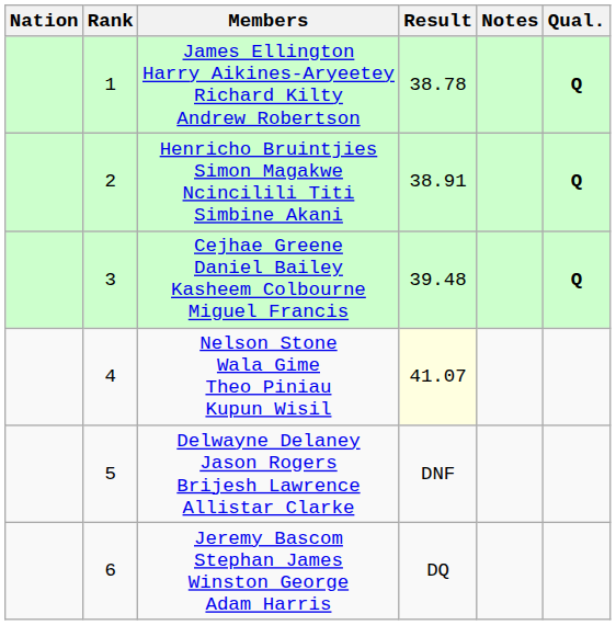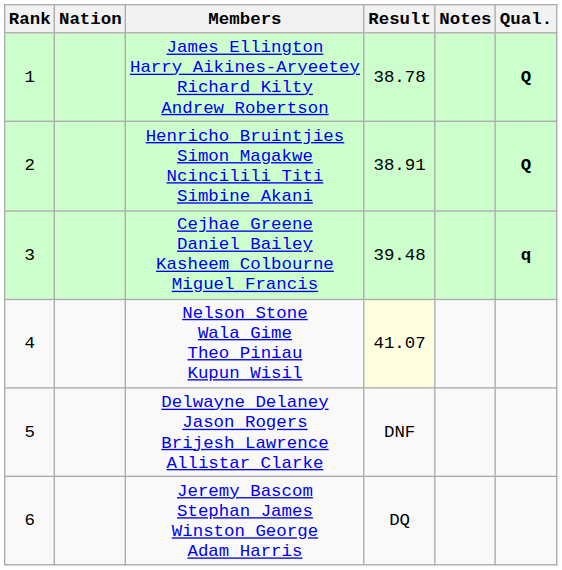columns swapped: Rank <-> Nation
Cejhae Greene Daniel Bailey Kasheem Colbourne Miguel Francis | Qual.: Q -> q
